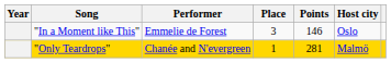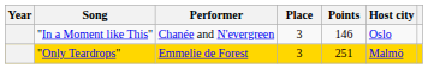"In a Moment like This" | Performer: Emmelie de Forest -> Chanée and N'evergreen
"Only Teardrops" | Performer: Chanée and N'evergreen -> Emmelie de Forest
"Only Teardrops" | Place: 1 -> 3
"Only Teardrops" | Points: 281 -> 251
